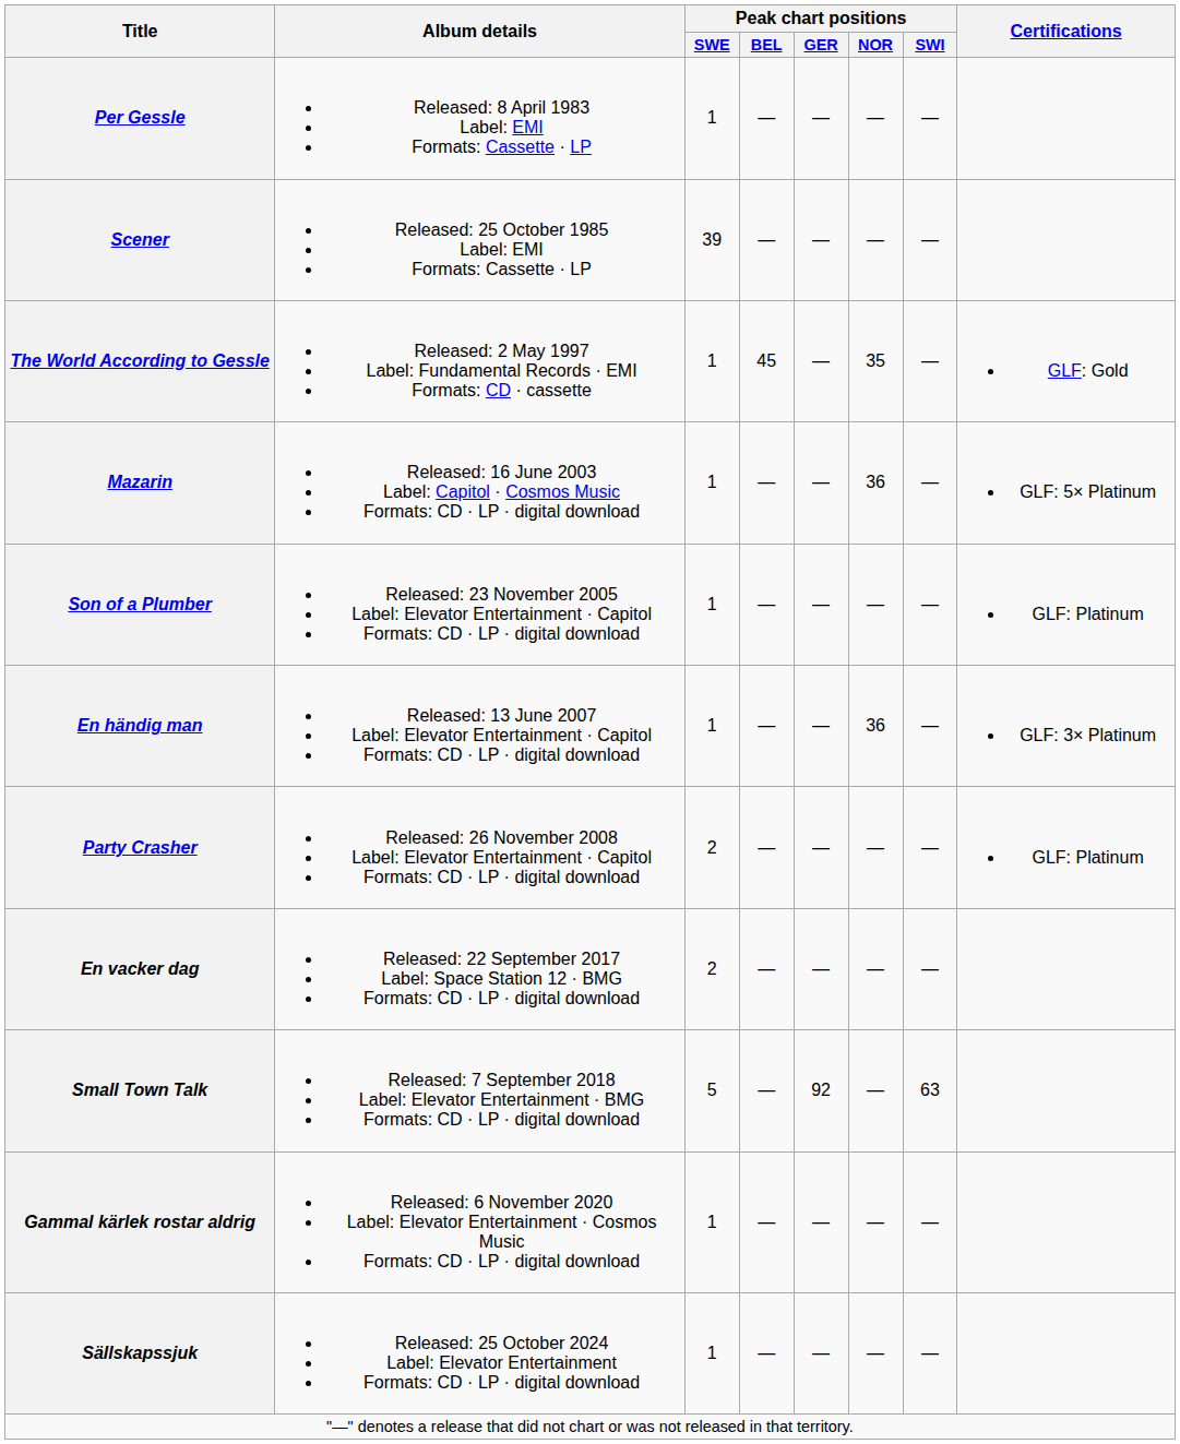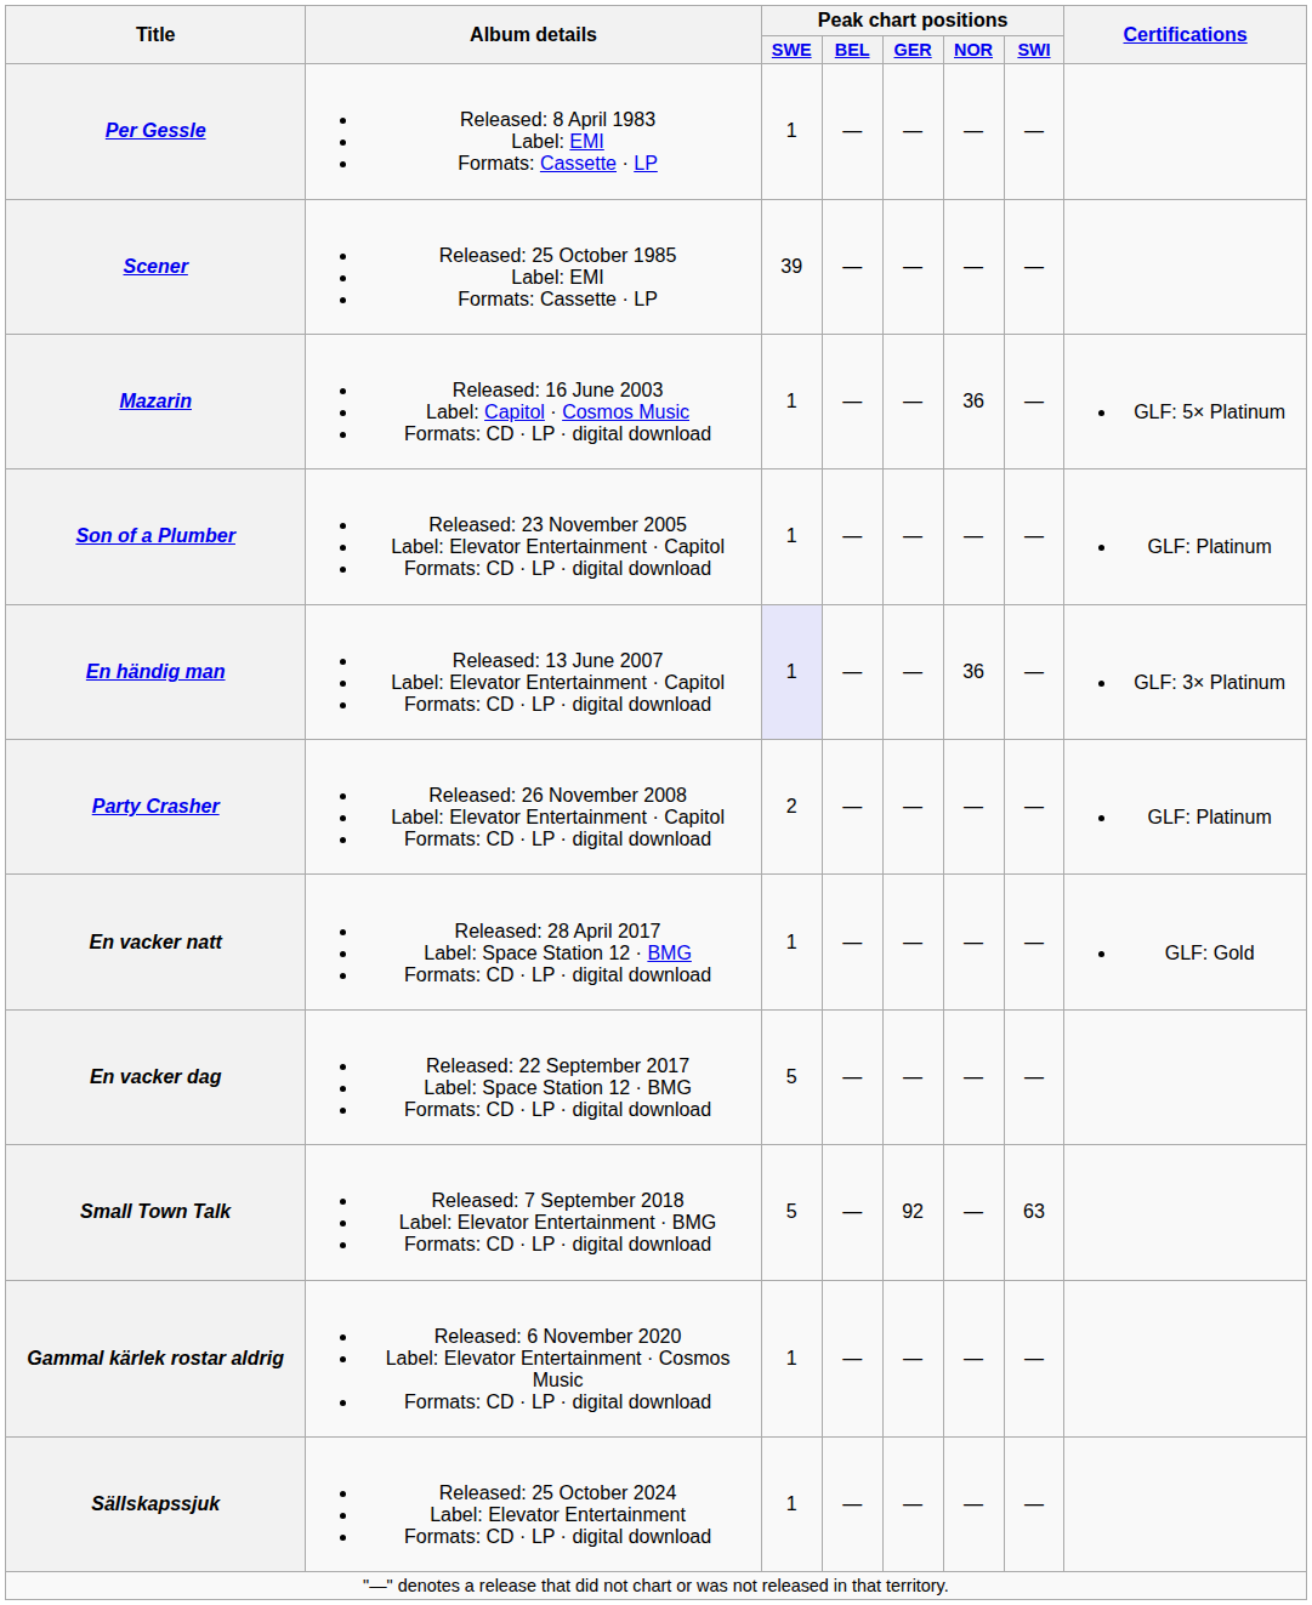- row: The World According to Gessle | Released: 2 May 1997 Label: Fundamental Records · EMI Formats: CD · cassette | 1 | 45 | — | 35 | — | GLF: Gold
En händig man | Peak chart positions / SWE: no background -> lavender background
+ row: En vacker natt | Released: 28 April 2017 Label: Space Station 12 · BMG Formats: CD · LP · digital download | 1 | — | — | — | — | GLF: Gold
En vacker dag | Peak chart positions / SWE: 2 -> 5
